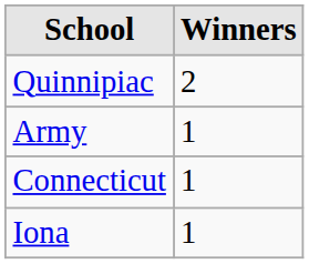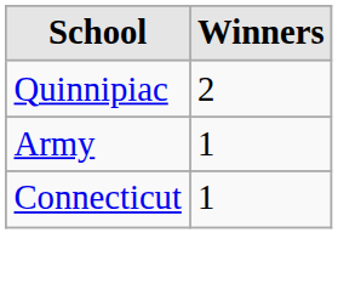- row: Iona | 1
